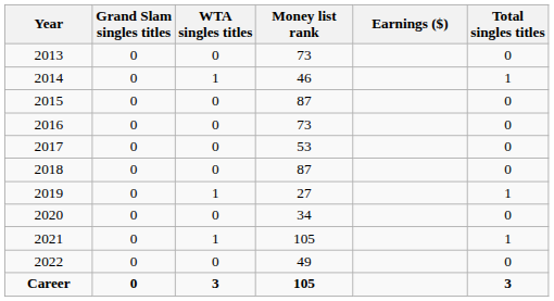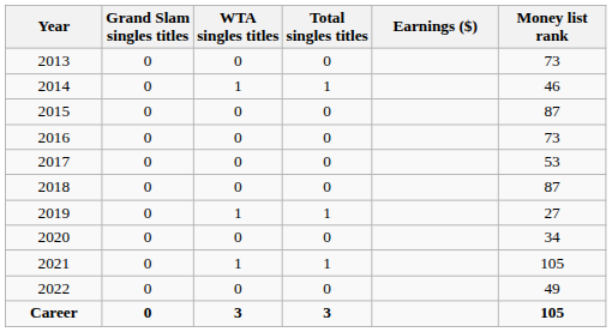columns swapped: Total singles titles <-> Money list rank
